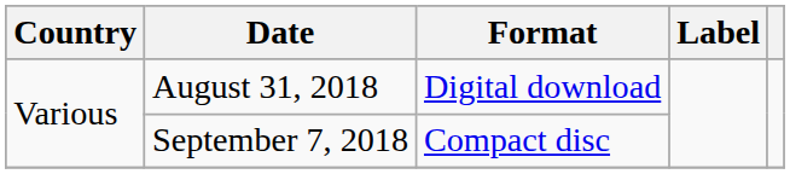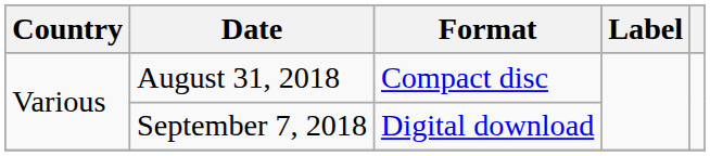August 31, 2018 | Format: Digital download -> Compact disc
September 7, 2018 | Format: Compact disc -> Digital download
